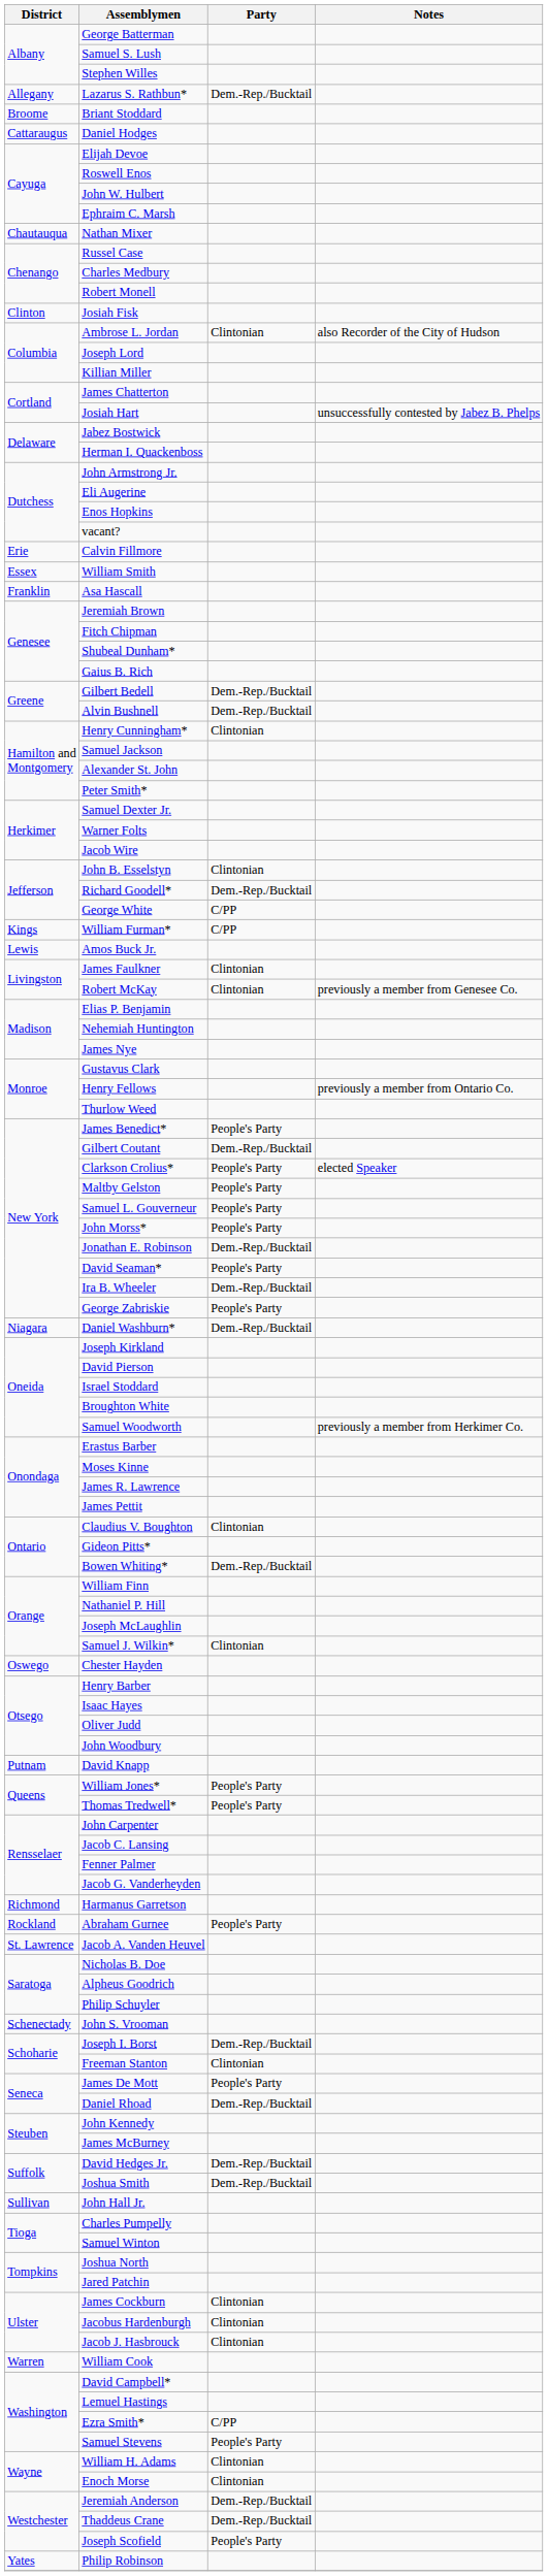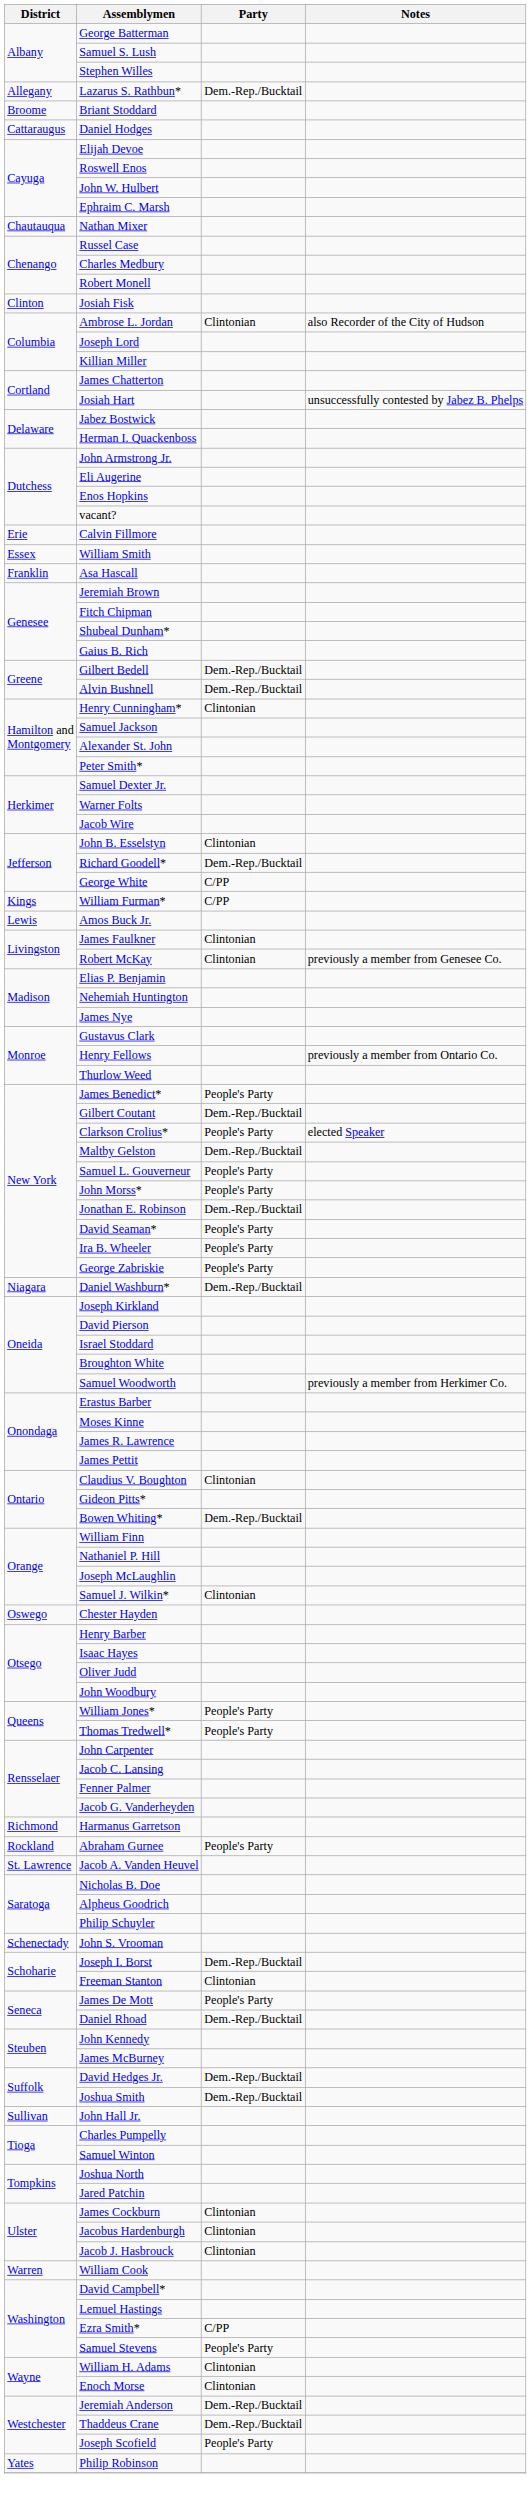Maltby Gelston | Party: People's Party -> Dem.-Rep./Bucktail
Ira B. Wheeler | Party: Dem.-Rep./Bucktail -> People's Party
- row: Putnam | David Knapp
